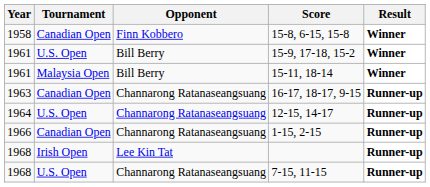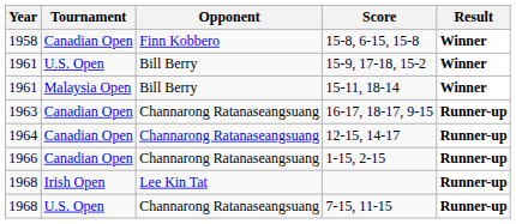12-15, 14-17 | Tournament: U.S. Open -> Canadian Open
